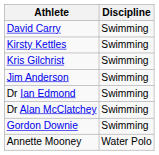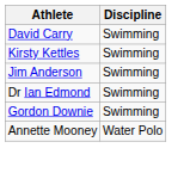- row: Kris Gilchrist | Swimming
- row: Dr Alan McClatchey | Swimming
